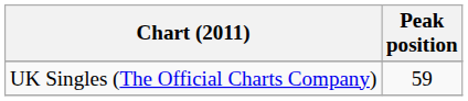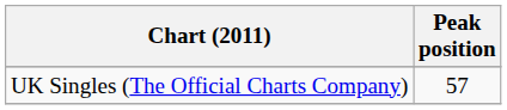UK Singles (The Official Charts Company) | Peak position: 59 -> 57
